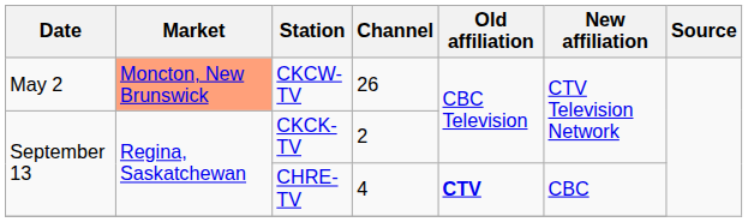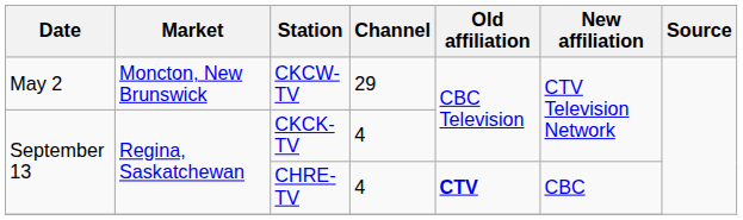CKCW-TV | Market: lightsalmon background -> no background
CKCW-TV | Channel: 26 -> 29
CKCK-TV | Channel: 2 -> 4
